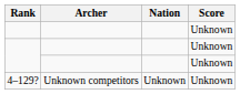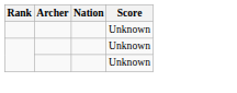- row: 4–129? | Unknown competitors | Unknown | Unknown
